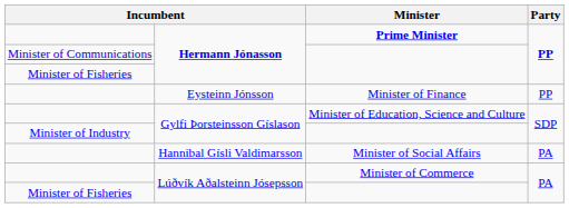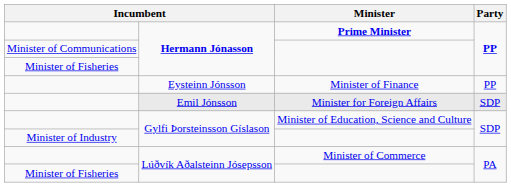+ row: Emil Jónsson | Minister for Foreign Affairs | SDP
- row: Hannibal Gísli Valdimarsson | Minister of Social Affairs | PA
